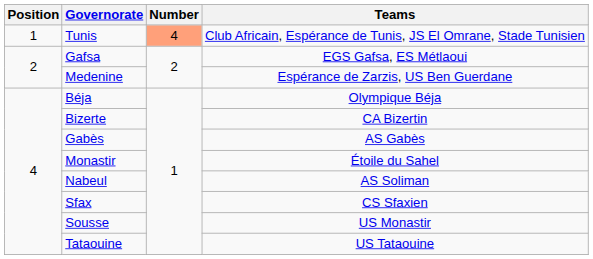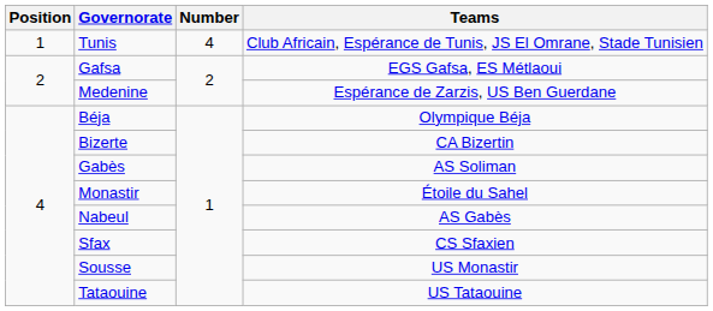Tunis | Number: lightsalmon background -> no background
Gabès | Teams: AS Gabès -> AS Soliman
Nabeul | Teams: AS Soliman -> AS Gabès
